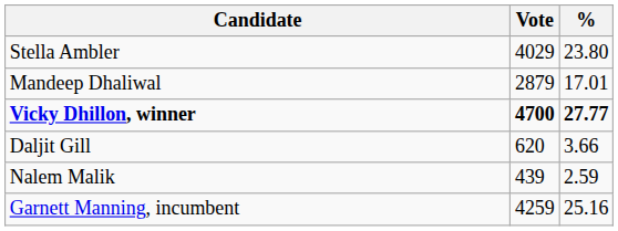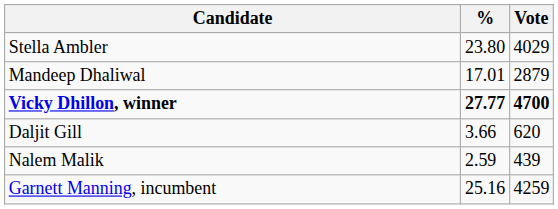columns swapped: Vote <-> %
